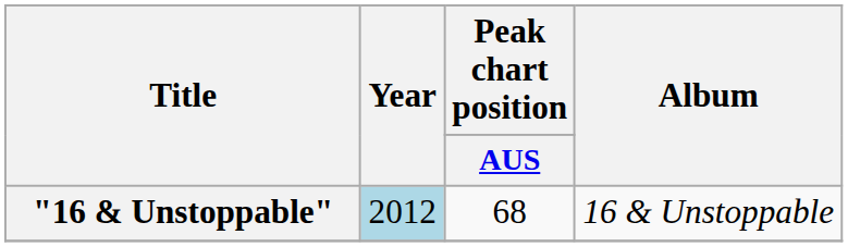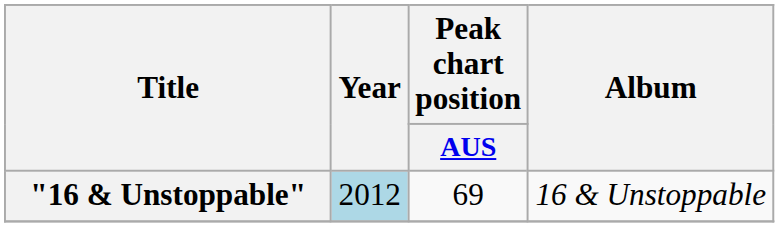"16 & Unstoppable" | Peak chart position / AUS: 68 -> 69
